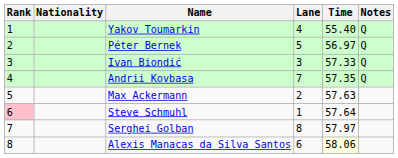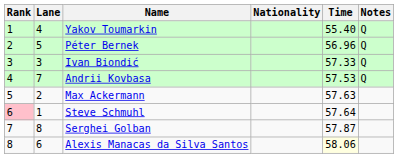columns swapped: Lane <-> Nationality
Péter Bernek | Time: 56.97 -> 56.96
Andrii Kovbasa | Time: 57.35 -> 57.53
Serghei Golban | Time: 57.97 -> 57.87
